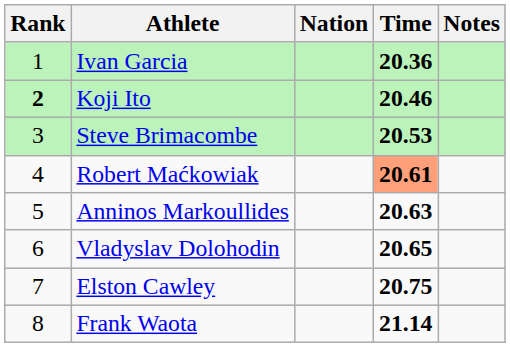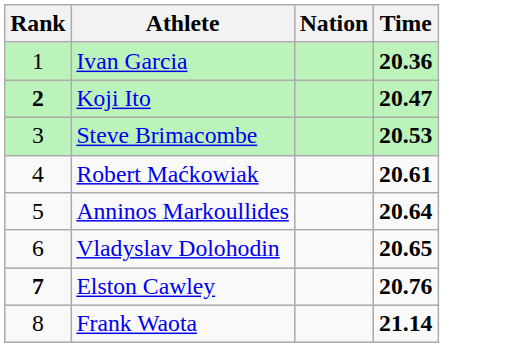- column: Notes
Koji Ito | Time: 20.46 -> 20.47
Robert Maćkowiak | Time: lightsalmon background -> no background
Anninos Markoullides | Time: 20.63 -> 20.64
Elston Cawley | Rank: normal -> bold
Elston Cawley | Time: 20.75 -> 20.76
